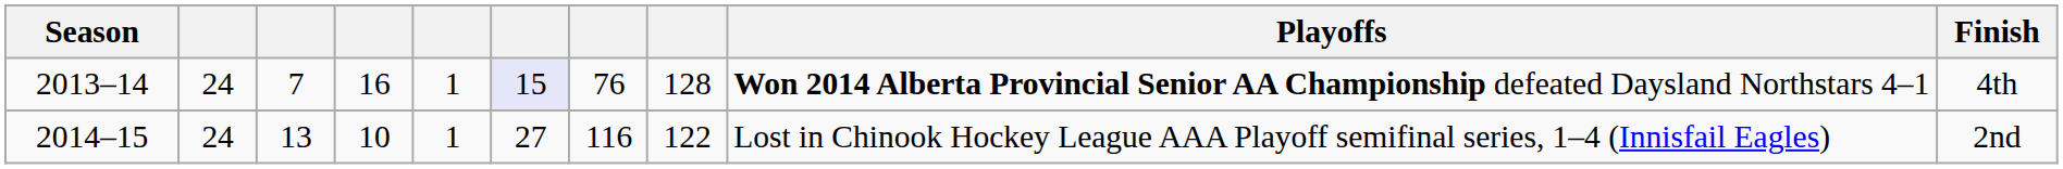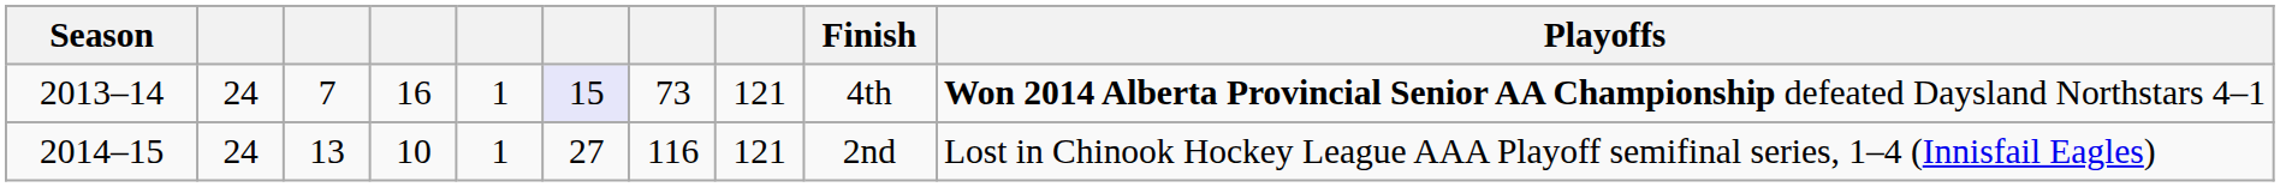columns swapped: Finish <-> Playoffs
2013–14 | column 7: 76 -> 73
2013–14 | column 8: 128 -> 121
2014–15 | column 8: 122 -> 121
